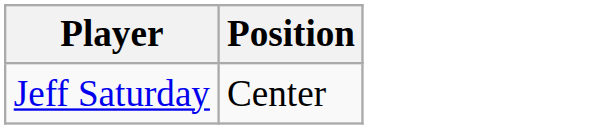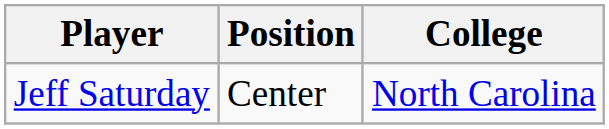+ column: College | North Carolina
